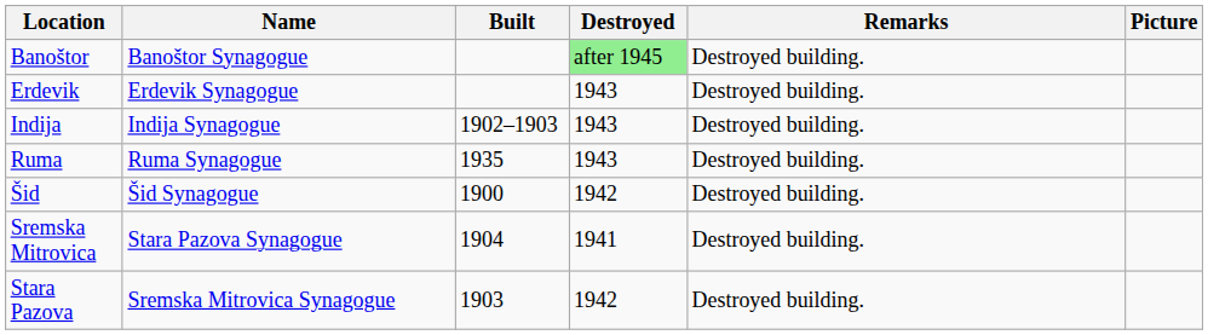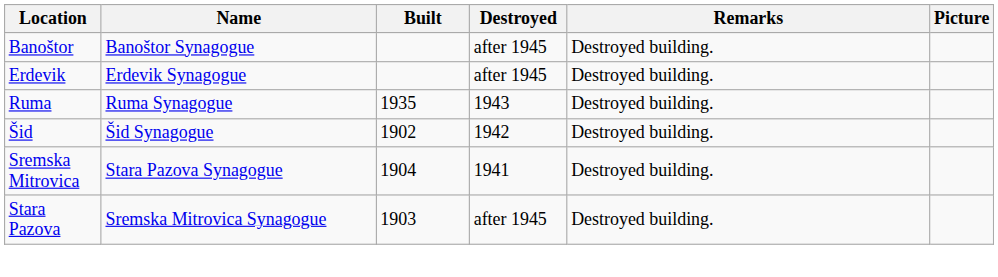Banoštor | Destroyed: lightgreen background -> no background
Erdevik | Destroyed: 1943 -> after 1945
- row: Indija | Indija Synagogue | 1902–1903 | 1943 | Destroyed building.
Šid | Built: 1900 -> 1902
Stara Pazova | Destroyed: 1942 -> after 1945
